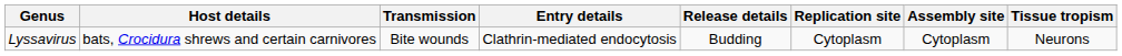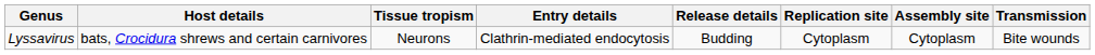columns swapped: Tissue tropism <-> Transmission
